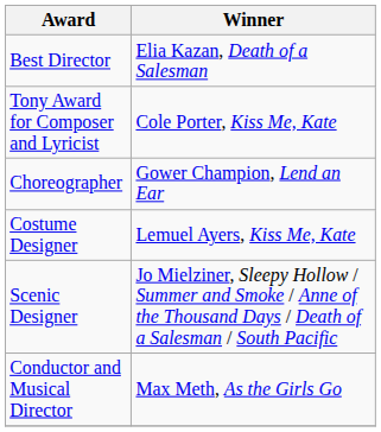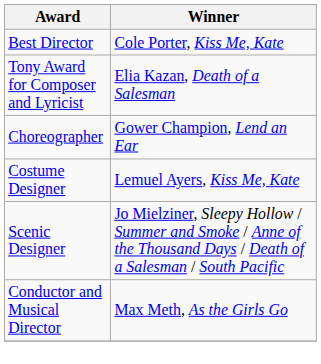Best Director | Winner: Elia Kazan, Death of a Salesman -> Cole Porter, Kiss Me, Kate
Tony Award for Composer and Lyricist | Winner: Cole Porter, Kiss Me, Kate -> Elia Kazan, Death of a Salesman
